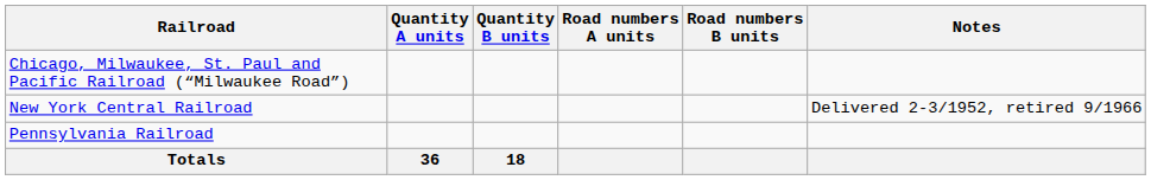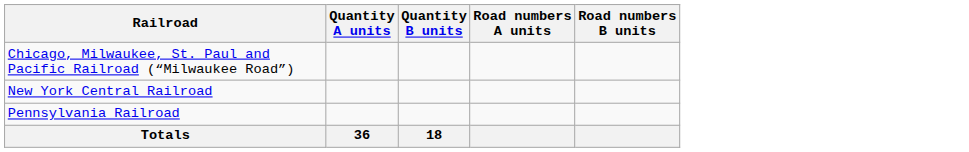- column: Notes | Delivered 2-3/1952, retired 9/1966
